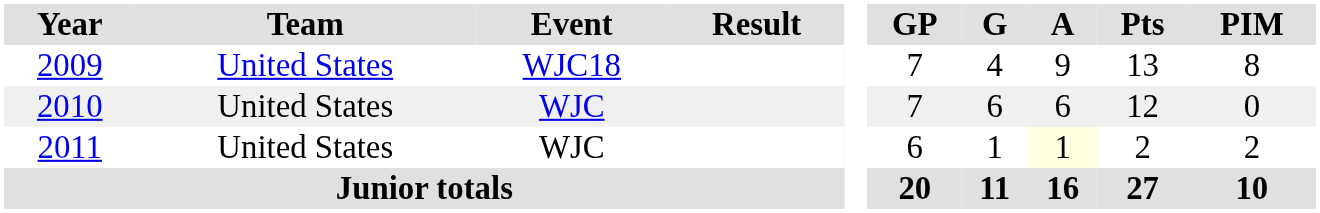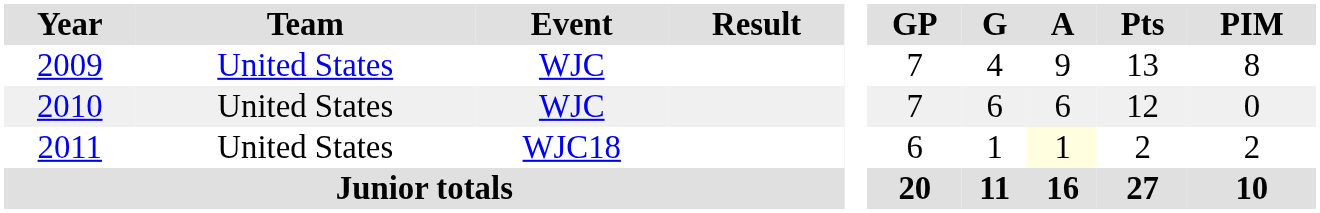2009 | Event: WJC18 -> WJC
2011 | Event: WJC -> WJC18
